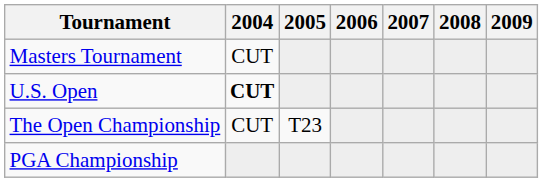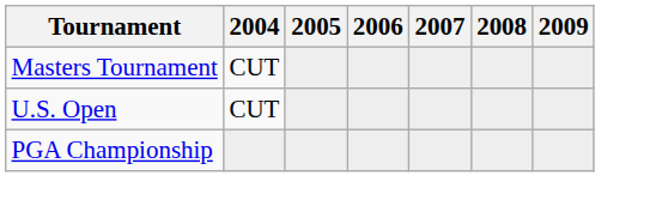U.S. Open | 2004: bold -> normal
- row: The Open Championship | CUT | T23
